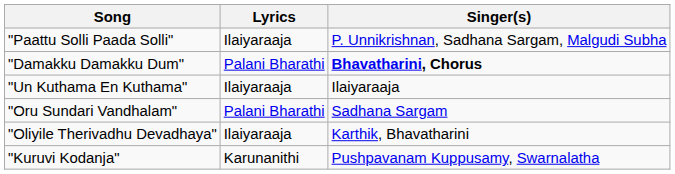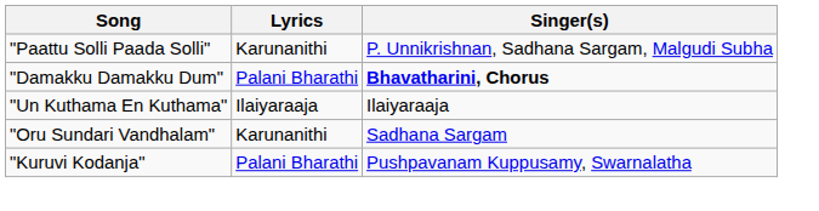"Paattu Solli Paada Solli" | Lyrics: Ilaiyaraaja -> Karunanithi
"Oru Sundari Vandhalam" | Lyrics: Palani Bharathi -> Karunanithi
- row: "Oliyile Therivadhu Devadhaya" | Ilaiyaraaja | Karthik, Bhavatharini
"Kuruvi Kodanja" | Lyrics: Karunanithi -> Palani Bharathi
